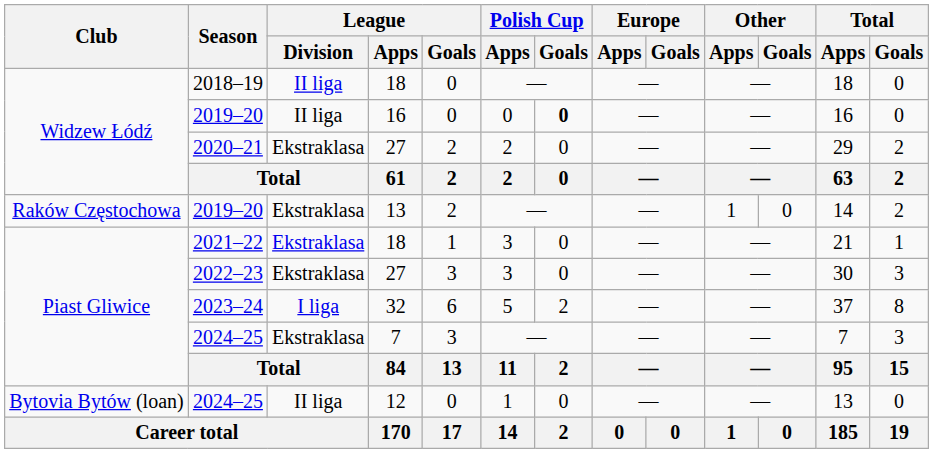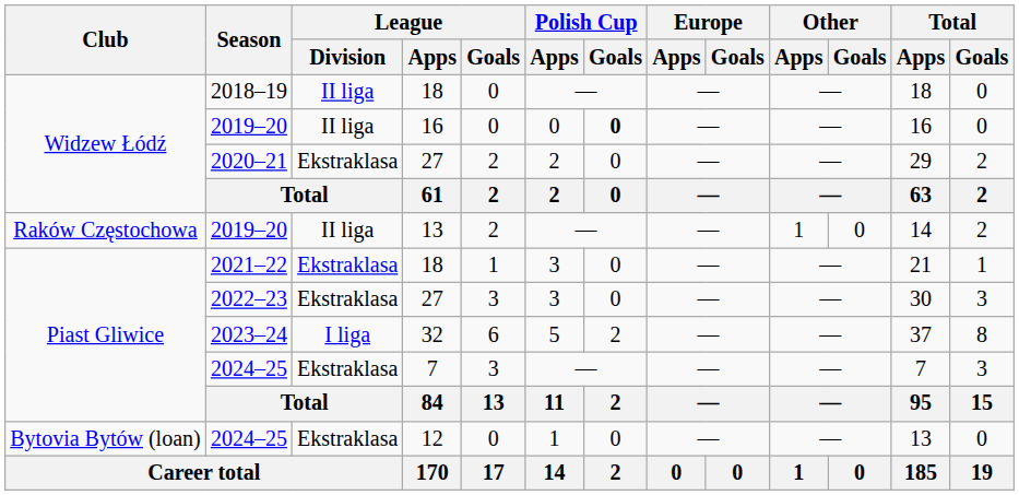2019–20 / 13 | League / Division: Ekstraklasa -> II liga
2024–25 / 12 | League / Division: II liga -> Ekstraklasa
